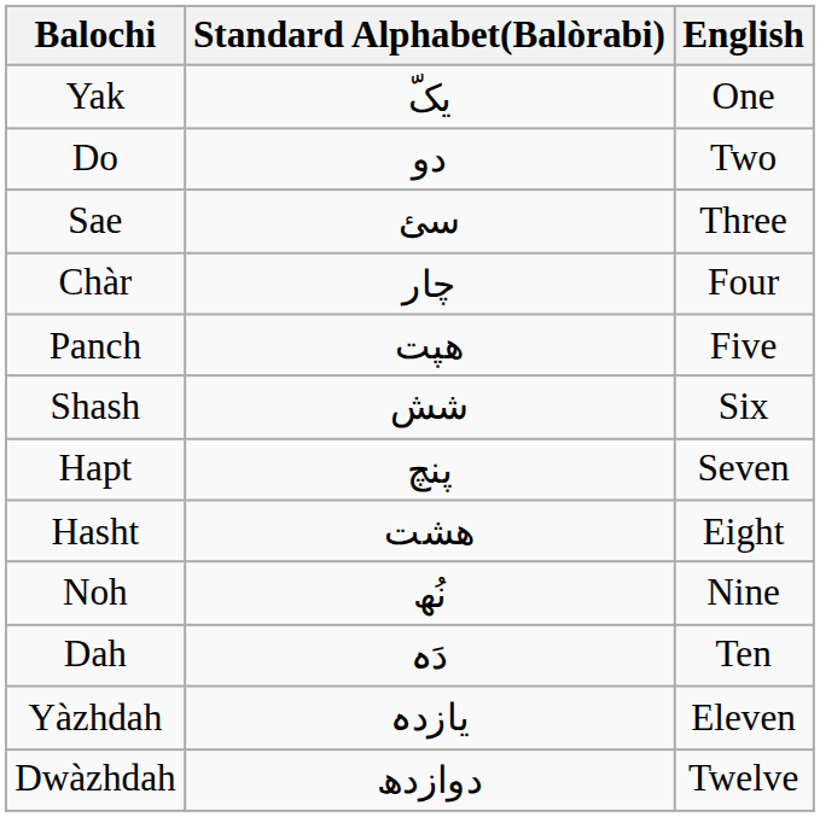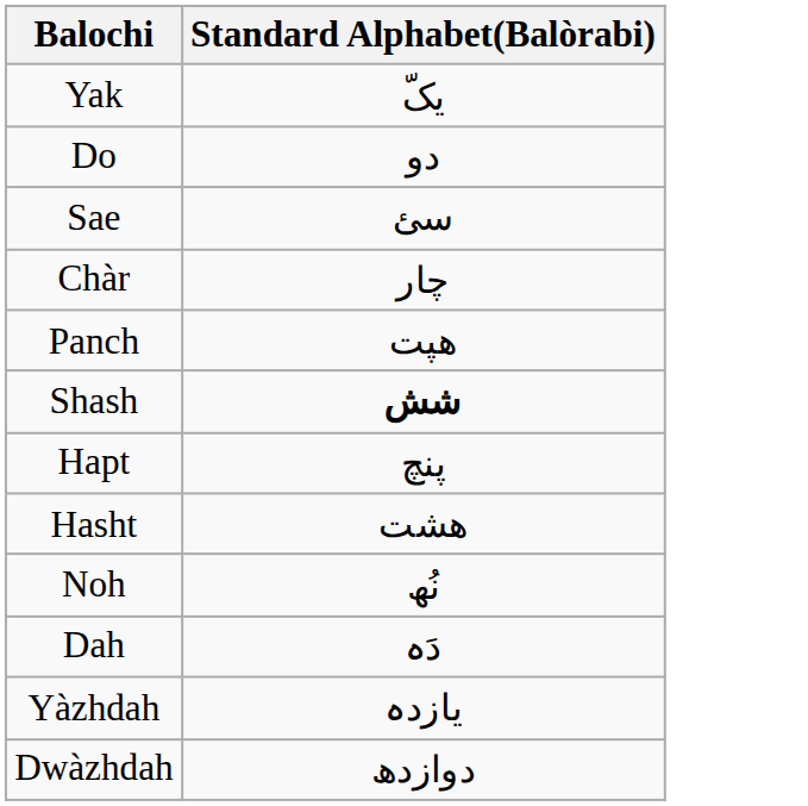- column: English | One | Two | Three | Four | Five | Six | Seven | Eight | Nine | Ten | Eleven | Twelve
Shash | Standard Alphabet(Balòrabi): normal -> bold
